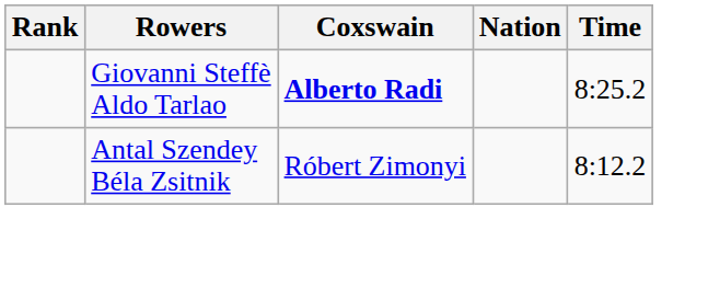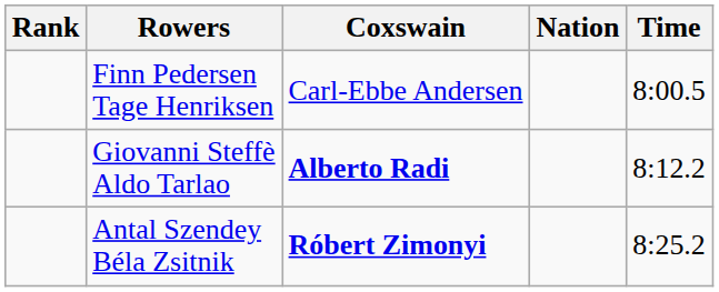+ row: Finn Pedersen Tage Henriksen | Carl-Ebbe Andersen | 8:00.5
Giovanni Steffè Aldo Tarlao | Time: 8:25.2 -> 8:12.2
Antal Szendey Béla Zsitnik | Coxswain: normal -> bold
Antal Szendey Béla Zsitnik | Time: 8:12.2 -> 8:25.2
